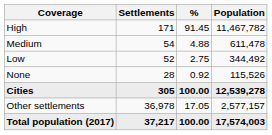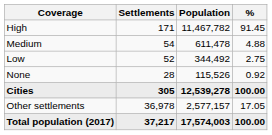columns swapped: Population <-> %
